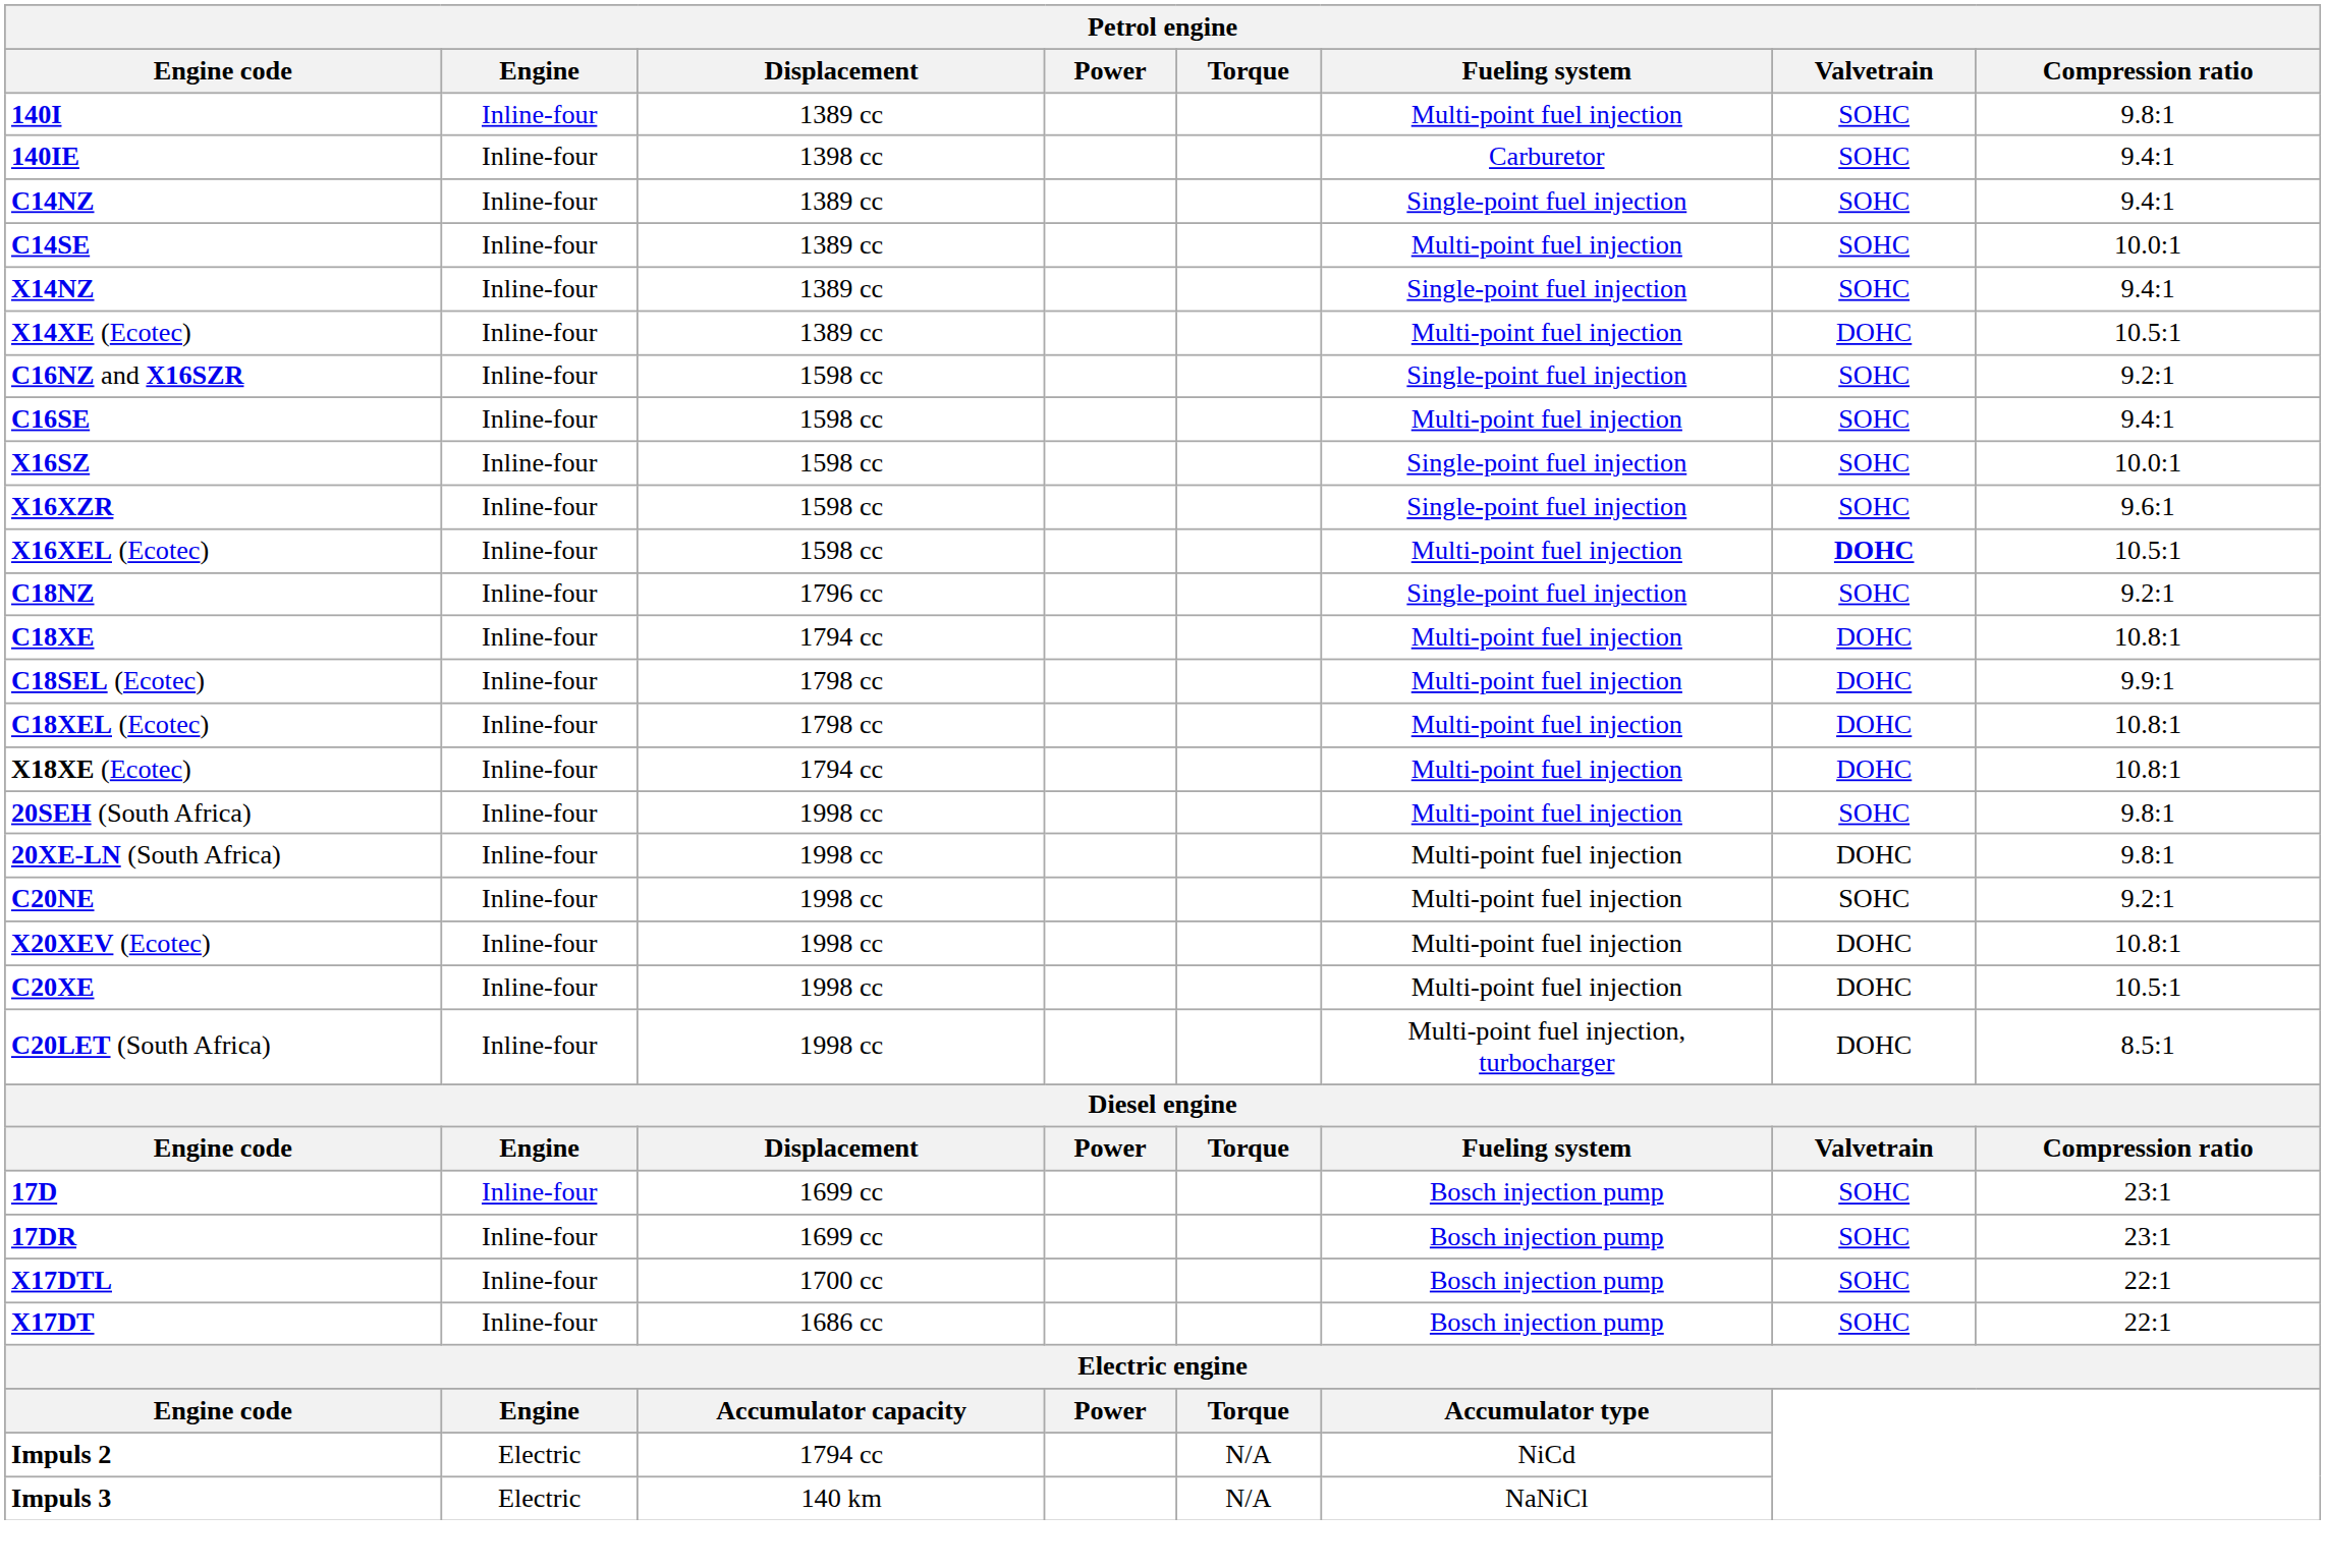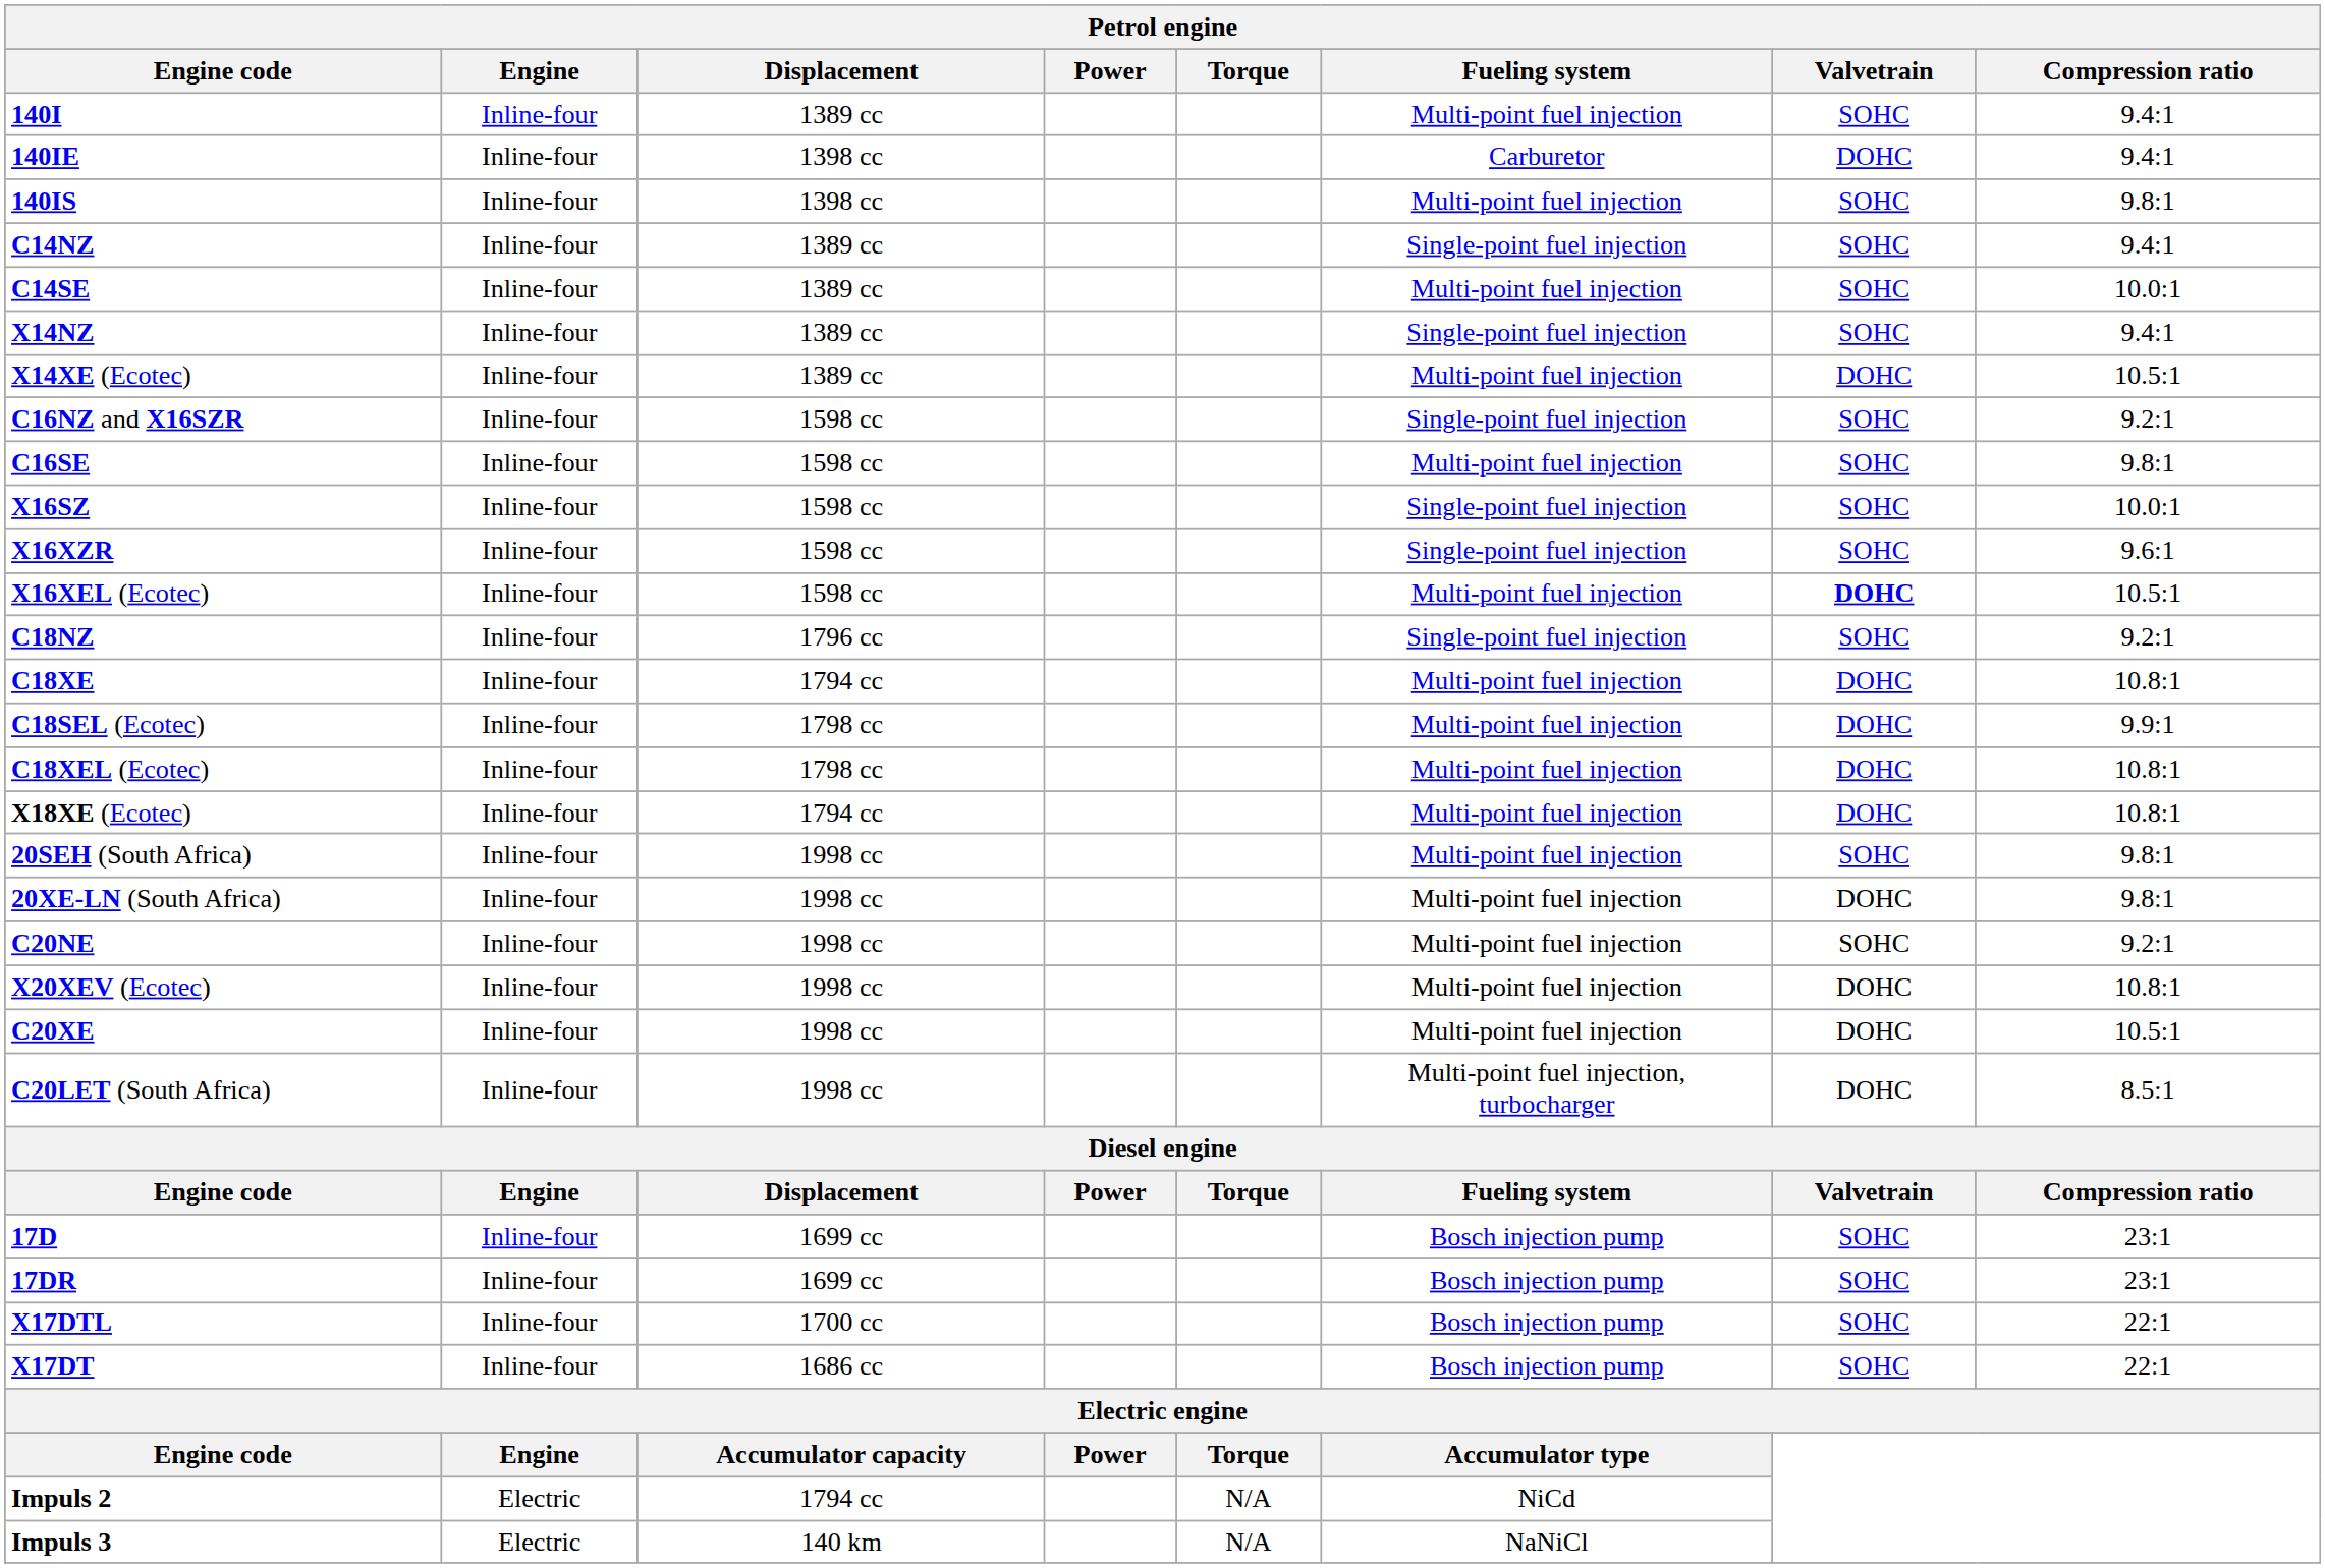140I | Compression ratio: 9.8:1 -> 9.4:1
140IE | Valvetrain: SOHC -> DOHC
+ row: 140IS | Inline-four | 1398 cc | Multi-point fuel injection | SOHC | 9.8:1
C16SE | Compression ratio: 9.4:1 -> 9.8:1
